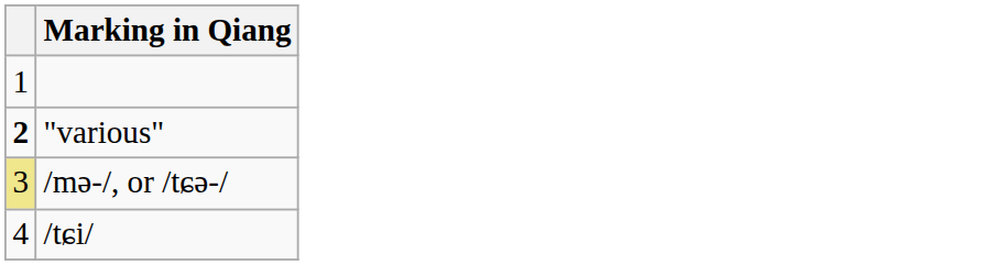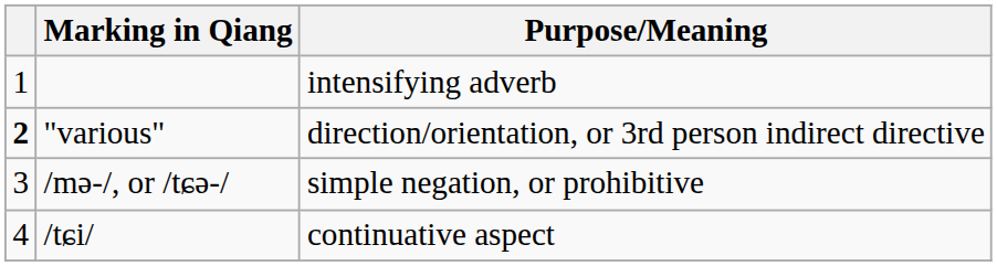+ column: Purpose/Meaning | intensifying adverb | direction/orientation, or 3rd person indirect directive | simple negation, or prohibitive | continuative aspect
/mə-/, or /tɕə-/ | column 1: khaki background -> no background
